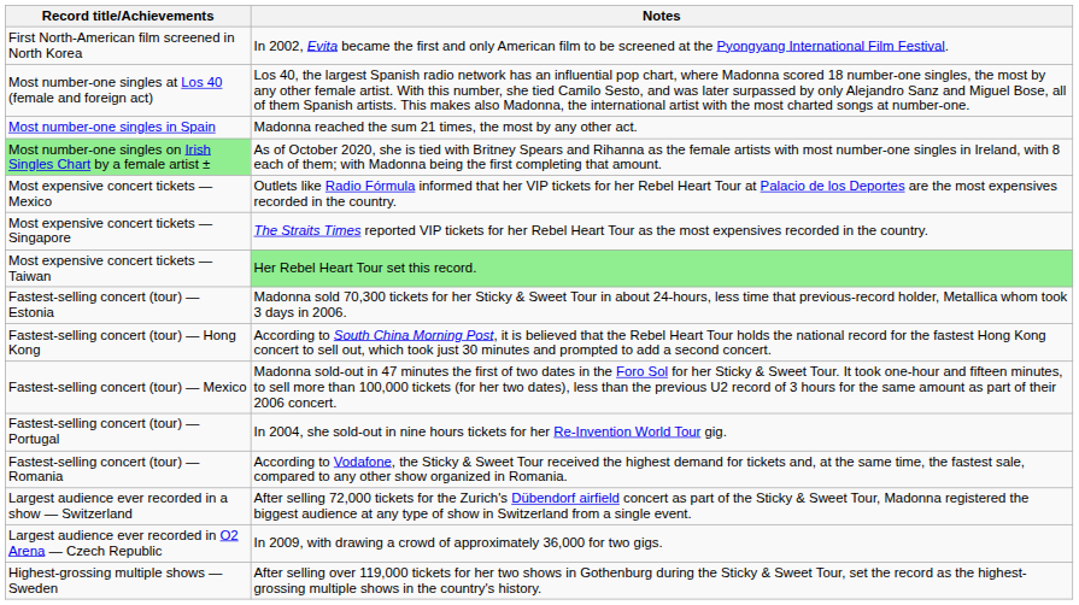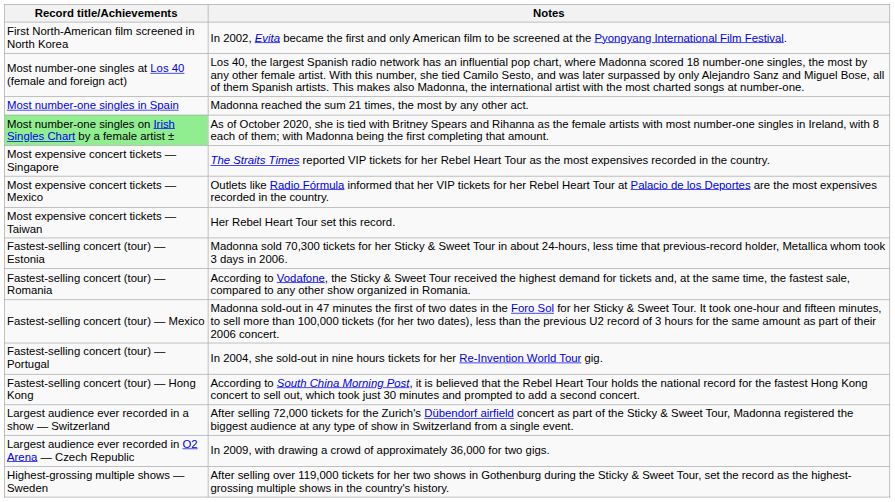rows swapped: Most expensive concert tickets — Mexico <-> Most expensive concert tickets — Singapore
Most expensive concert tickets — Taiwan | Notes: lightgreen background -> no background
rows swapped: Fastest-selling concert (tour) — Hong Kong <-> Fastest-selling concert (tour) — Romania
